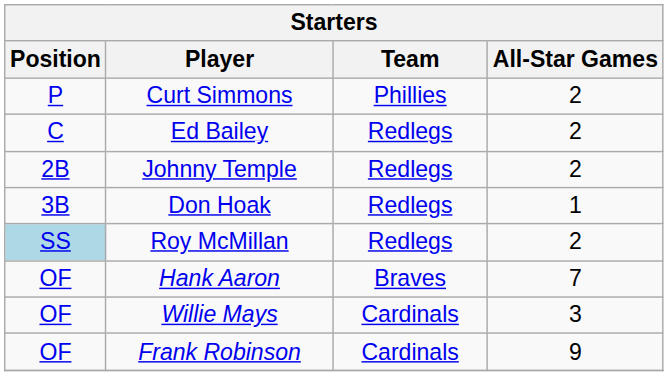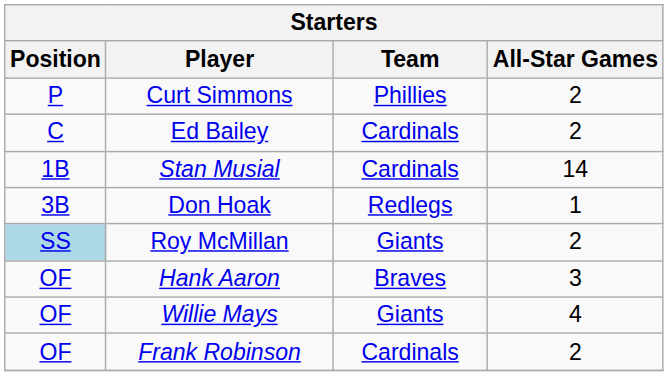Ed Bailey | Team: Redlegs -> Cardinals
+ row: 1B | Stan Musial | Cardinals | 14
- row: 2B | Johnny Temple | Redlegs | 2
Roy McMillan | Team: Redlegs -> Giants
Hank Aaron | All-Star Games: 7 -> 3
Willie Mays | Team: Cardinals -> Giants
Willie Mays | All-Star Games: 3 -> 4
Frank Robinson | All-Star Games: 9 -> 2
